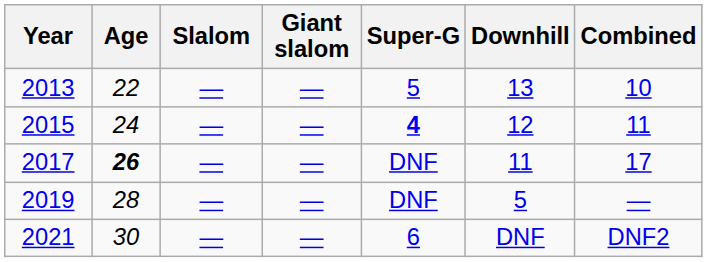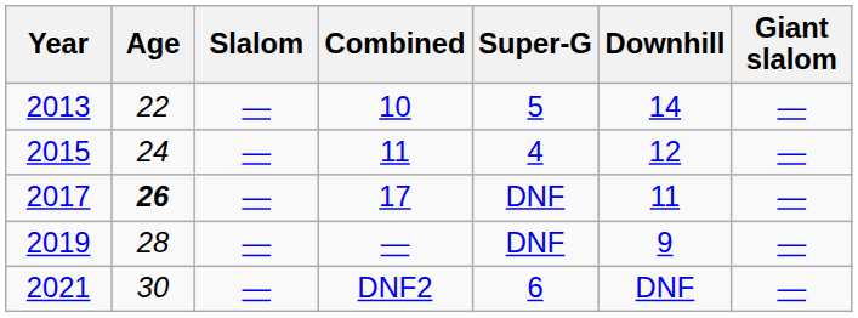columns swapped: Giant slalom <-> Combined
2013 | Downhill: 13 -> 14
2015 | Super-G: bold -> normal
2019 | Downhill: 5 -> 9
